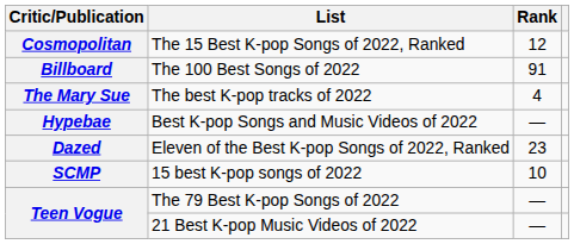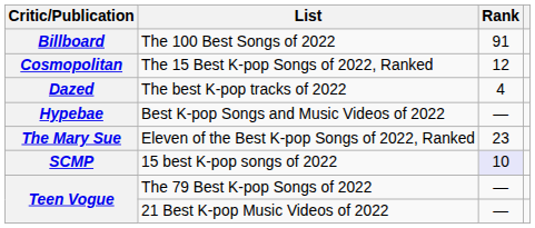rows swapped: The 100 Best Songs of 2022 <-> The 15 Best K-pop Songs of 2022, Ranked
The best K-pop tracks of 2022 | Critic/Publication: The Mary Sue -> Dazed
Eleven of the Best K-pop Songs of 2022, Ranked | Critic/Publication: Dazed -> The Mary Sue
15 best K-pop songs of 2022 | Rank: no background -> lavender background
